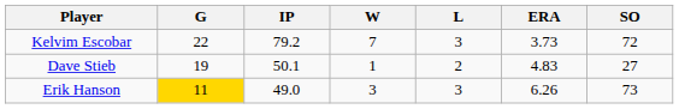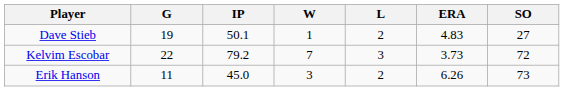rows swapped: Kelvim Escobar <-> Dave Stieb
Erik Hanson | G: gold background -> no background
Erik Hanson | IP: 49.0 -> 45.0
Erik Hanson | L: 3 -> 2
